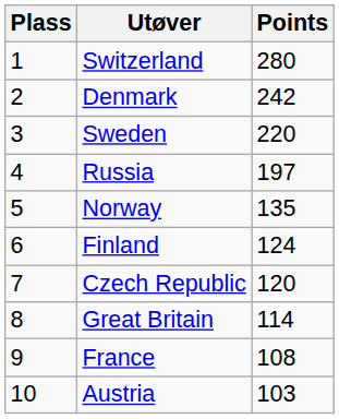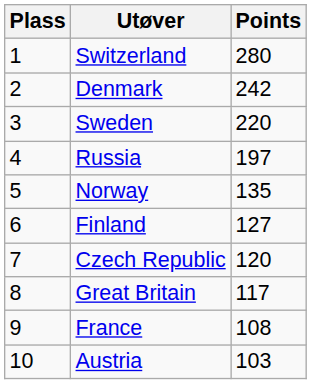Finland | Points: 124 -> 127
Great Britain | Points: 114 -> 117
